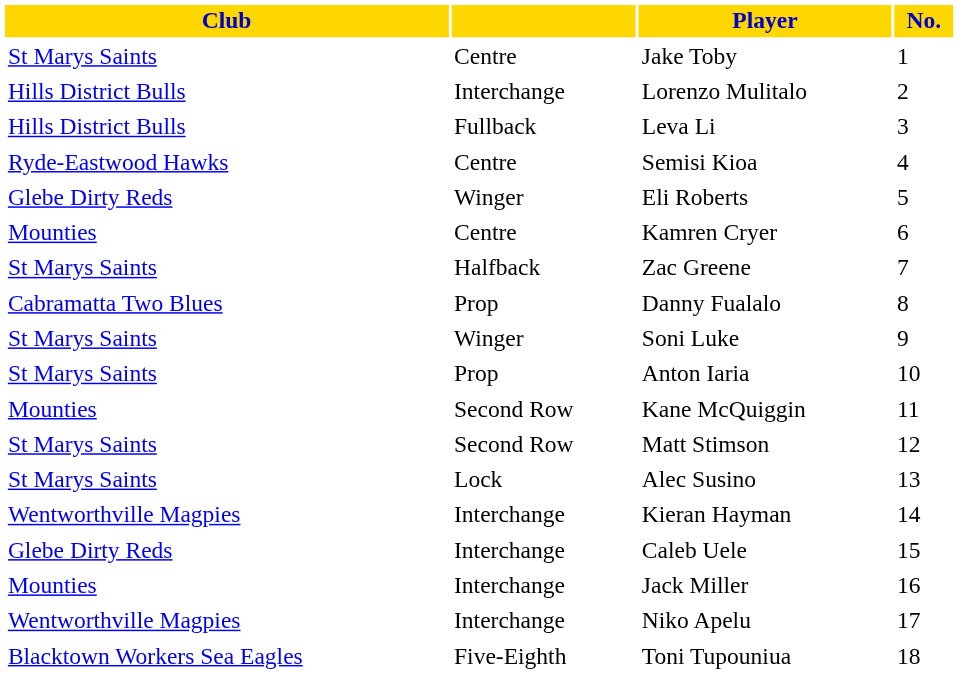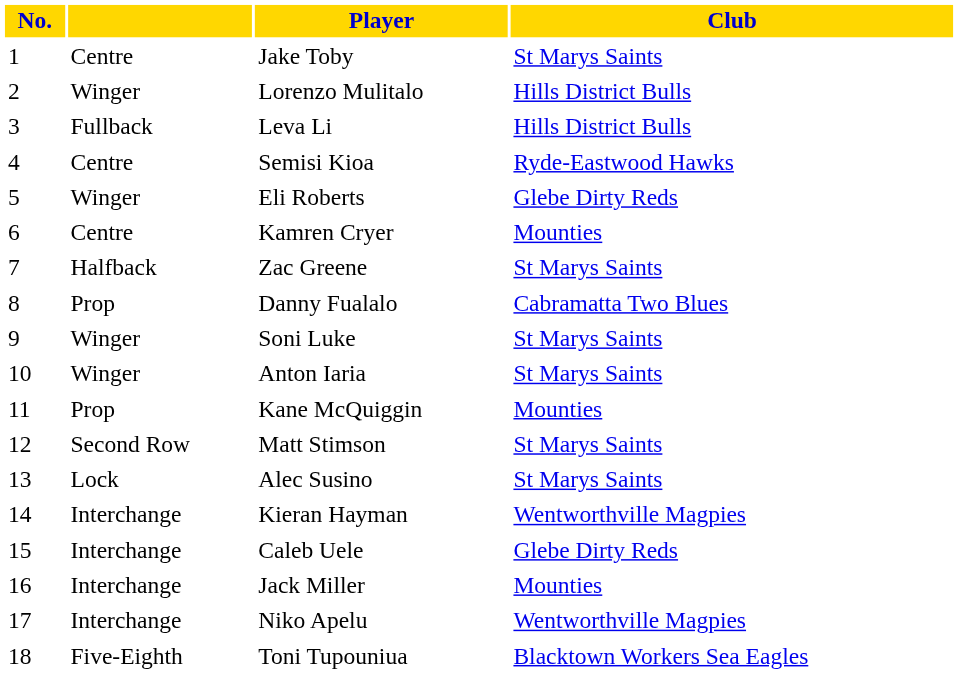columns swapped: No. <-> Club
Lorenzo Mulitalo | column 2: Interchange -> Winger
Anton Iaria | column 2: Prop -> Winger
Kane McQuiggin | column 2: Second Row -> Prop
